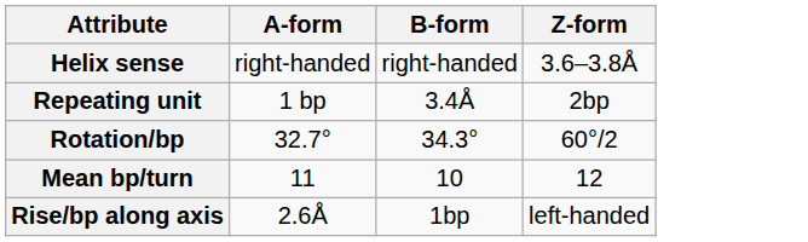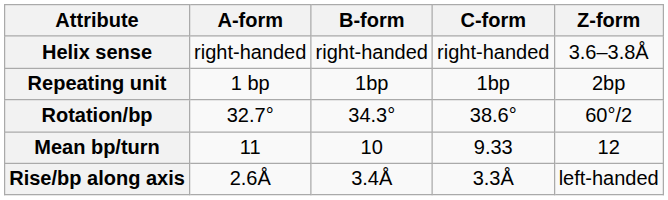+ column: C-form | right-handed | 1bp | 38.6° | 9.33 | 3.3Å
Repeating unit | B-form: 3.4Å -> 1bp
Rise/bp along axis | B-form: 1bp -> 3.4Å
